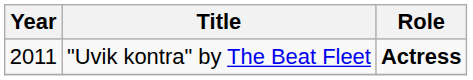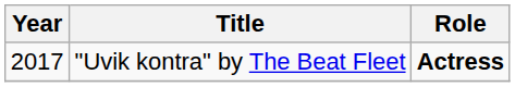"Uvik kontra" by The Beat Fleet | Year: 2011 -> 2017
